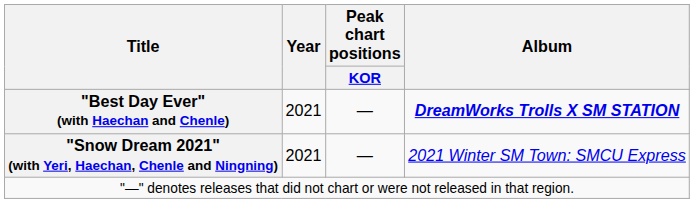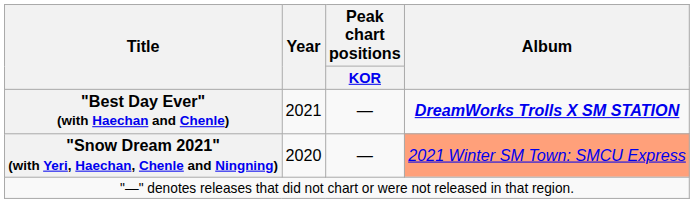"Snow Dream 2021" (with Yeri, Haechan, Chenle and Ningning) | Year: 2021 -> 2020
"Snow Dream 2021" (with Yeri, Haechan, Chenle and Ningning) | Album: no background -> lightsalmon background
